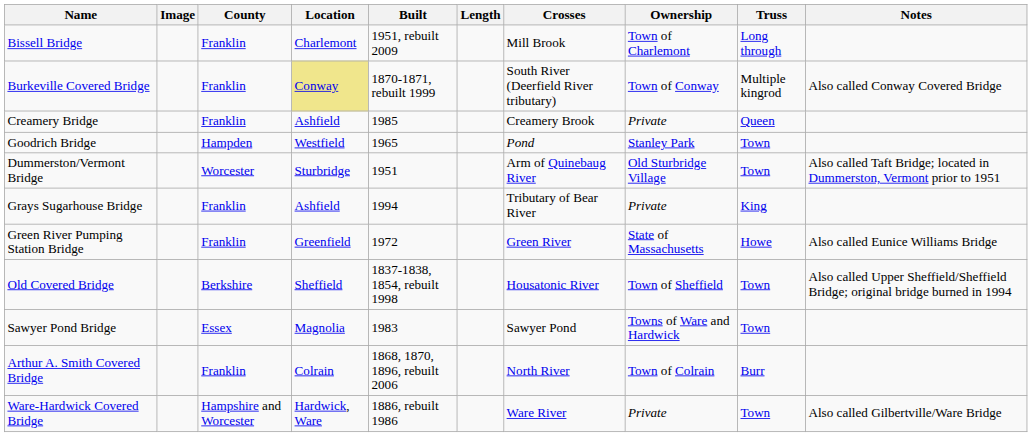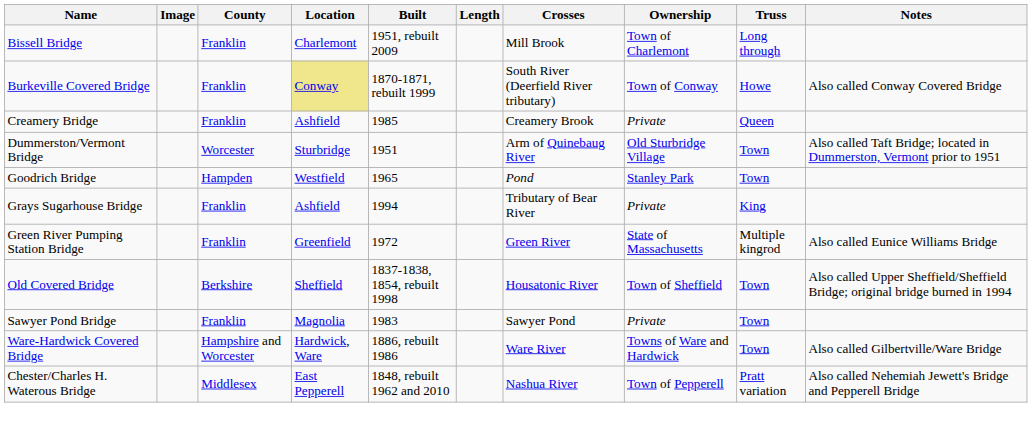Burkeville Covered Bridge | Truss: Multiple kingrod -> Howe
rows swapped: Dummerston/Vermont Bridge <-> Goodrich Bridge
Green River Pumping Station Bridge | Truss: Howe -> Multiple kingrod
Sawyer Pond Bridge | County: Essex -> Franklin
Sawyer Pond Bridge | Ownership: Towns of Ware and Hardwick -> Private
- row: Arthur A. Smith Covered Bridge | Franklin | Colrain | 1868, 1870, 1896, rebuilt 2006 | North River | Town of Colrain | Burr
Ware-Hardwick Covered Bridge | Ownership: Private -> Towns of Ware and Hardwick
+ row: Chester/Charles H. Waterous Bridge | Middlesex | East Pepperell | 1848, rebuilt 1962 and 2010 | Nashua River | Town of Pepperell | Pratt variation | Also called Nehemiah Jewett's Bridge and Pepperell Bridge
